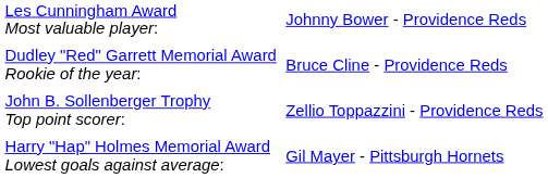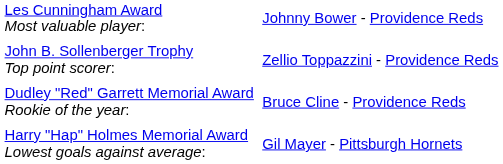rows swapped: John B. Sollenberger Trophy Top point scorer: <-> Dudley "Red" Garrett Memorial Award Rookie of the year:
